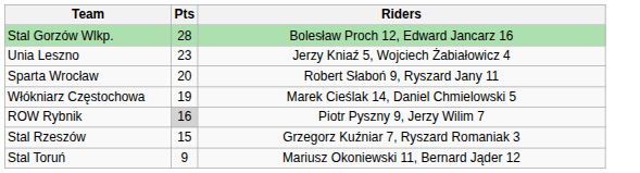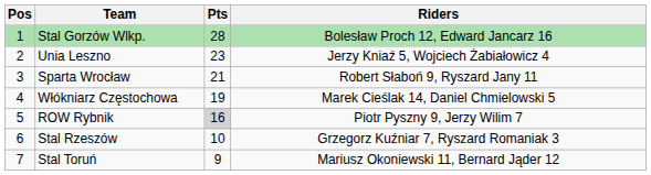+ column: Pos | 1 | 2 | 3 | 4 | 5 | 6 | 7
Sparta Wrocław | Pts: 20 -> 21
Stal Rzeszów | Pts: 15 -> 10
